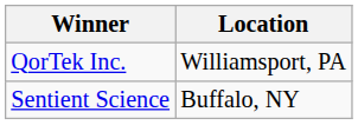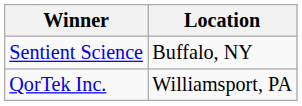rows swapped: Sentient Science <-> QorTek Inc.
